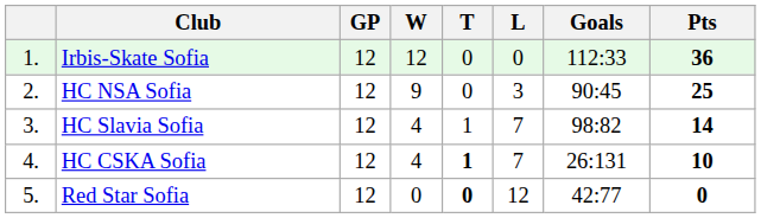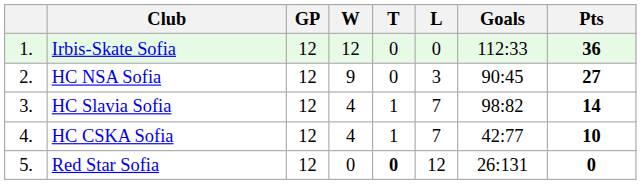HC NSA Sofia | Pts: 25 -> 27
HC CSKA Sofia | T: bold -> normal
HC CSKA Sofia | Goals: 26:131 -> 42:77
Red Star Sofia | Goals: 42:77 -> 26:131
